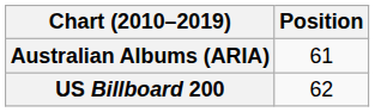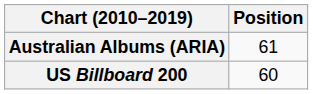US Billboard 200 | Position: 62 -> 60
